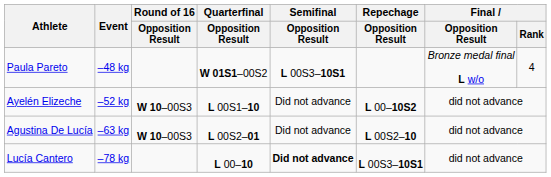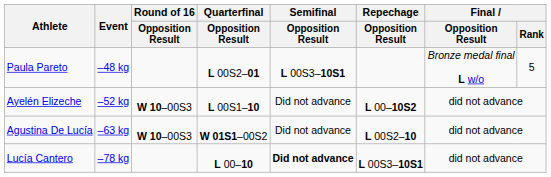Paula Pareto | Quarterfinal / Opposition Result: W 01S1–00S2 -> L 00S2–01
Paula Pareto | Final / Rank: 4 -> 5
Agustina De Lucía | Quarterfinal / Opposition Result: L 00S2–01 -> W 01S1–00S2
